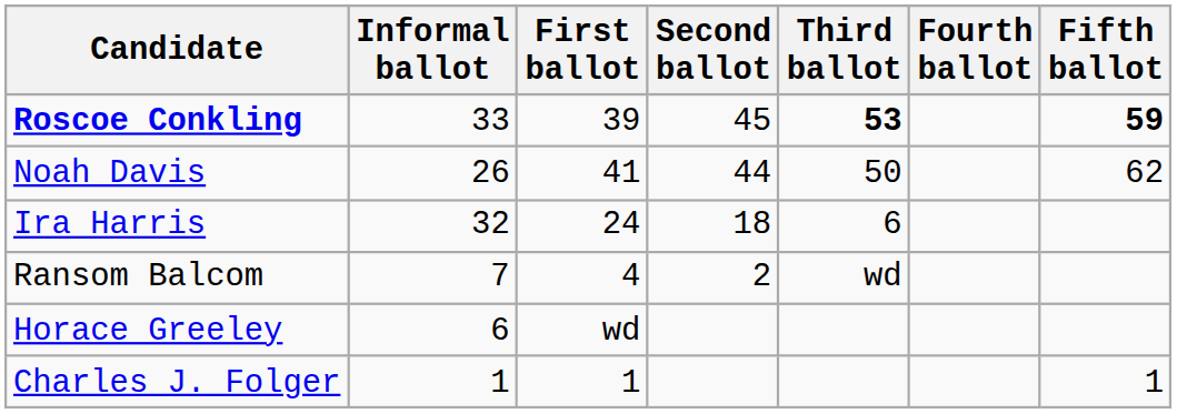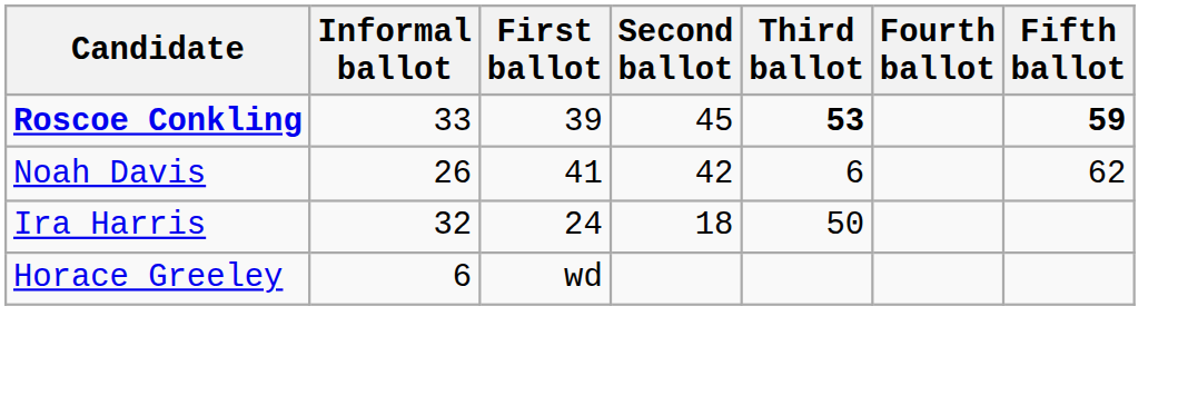Noah Davis | Second ballot: 44 -> 42
Noah Davis | Third ballot: 50 -> 6
Ira Harris | Third ballot: 6 -> 50
- row: Ransom Balcom | 7 | 4 | 2 | wd
- row: Charles J. Folger | 1 | 1 | 1
